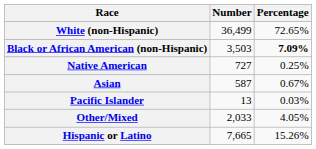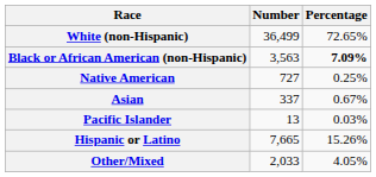Black or African American (non-Hispanic) | Number: 3,503 -> 3,563
Asian | Number: 587 -> 337
rows swapped: Other/Mixed <-> Hispanic or Latino
